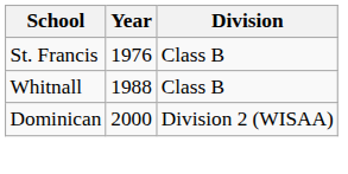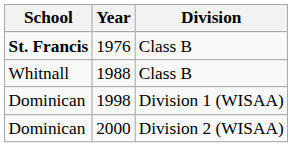1976 | School: normal -> bold
+ row: Dominican | 1998 | Division 1 (WISAA)
